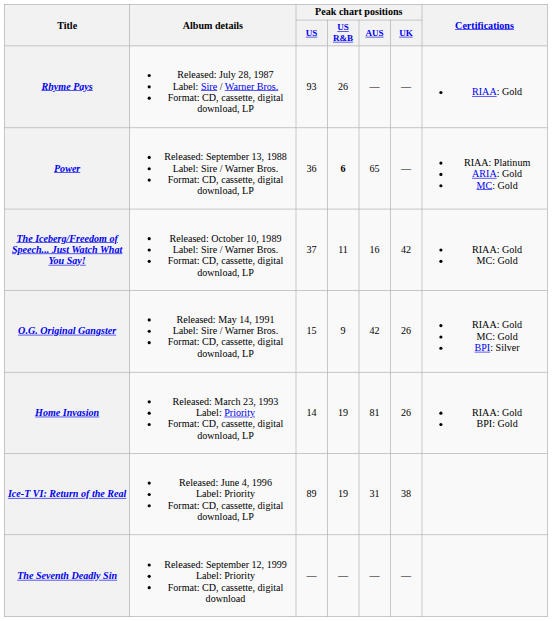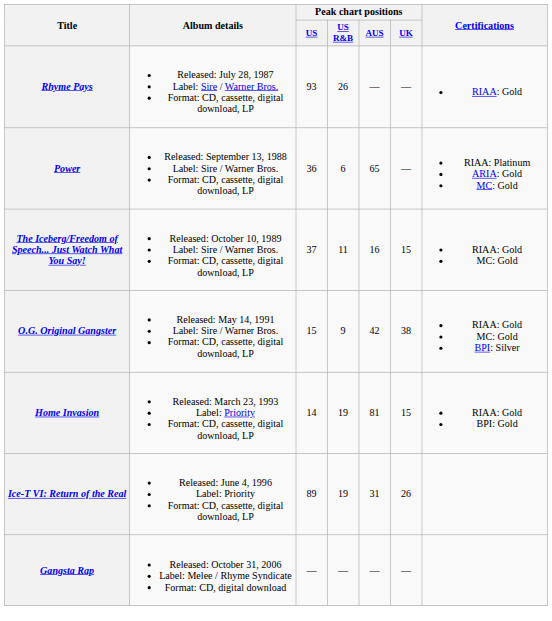Power | Peak chart positions / US R&B: bold -> normal
The Iceberg/Freedom of Speech... Just Watch What You Say! | Peak chart positions / UK: 42 -> 15
O.G. Original Gangster | Peak chart positions / UK: 26 -> 38
Home Invasion | Peak chart positions / UK: 26 -> 15
Ice-T VI: Return of the Real | Peak chart positions / UK: 38 -> 26
- row: The Seventh Deadly Sin | Released: September 12, 1999 Label: Priority Format: CD, cassette, digital download | — | — | — | —
+ row: Gangsta Rap | Released: October 31, 2006 Label: Melee / Rhyme Syndicate Format: CD, digital download | — | — | — | —
